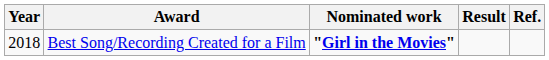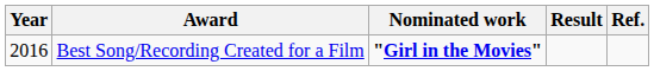Best Song/Recording Created for a Film | Year: 2018 -> 2016
